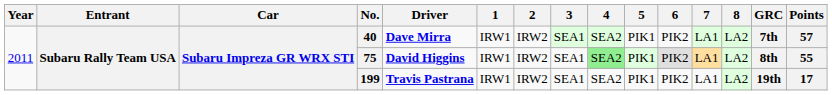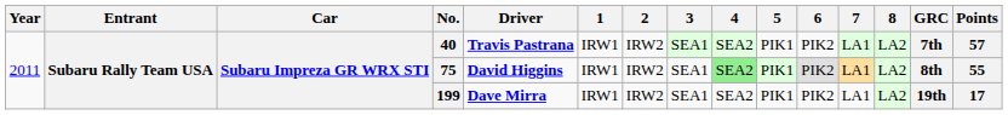40 | Driver: Dave Mirra -> Travis Pastrana
199 | Driver: Travis Pastrana -> Dave Mirra
